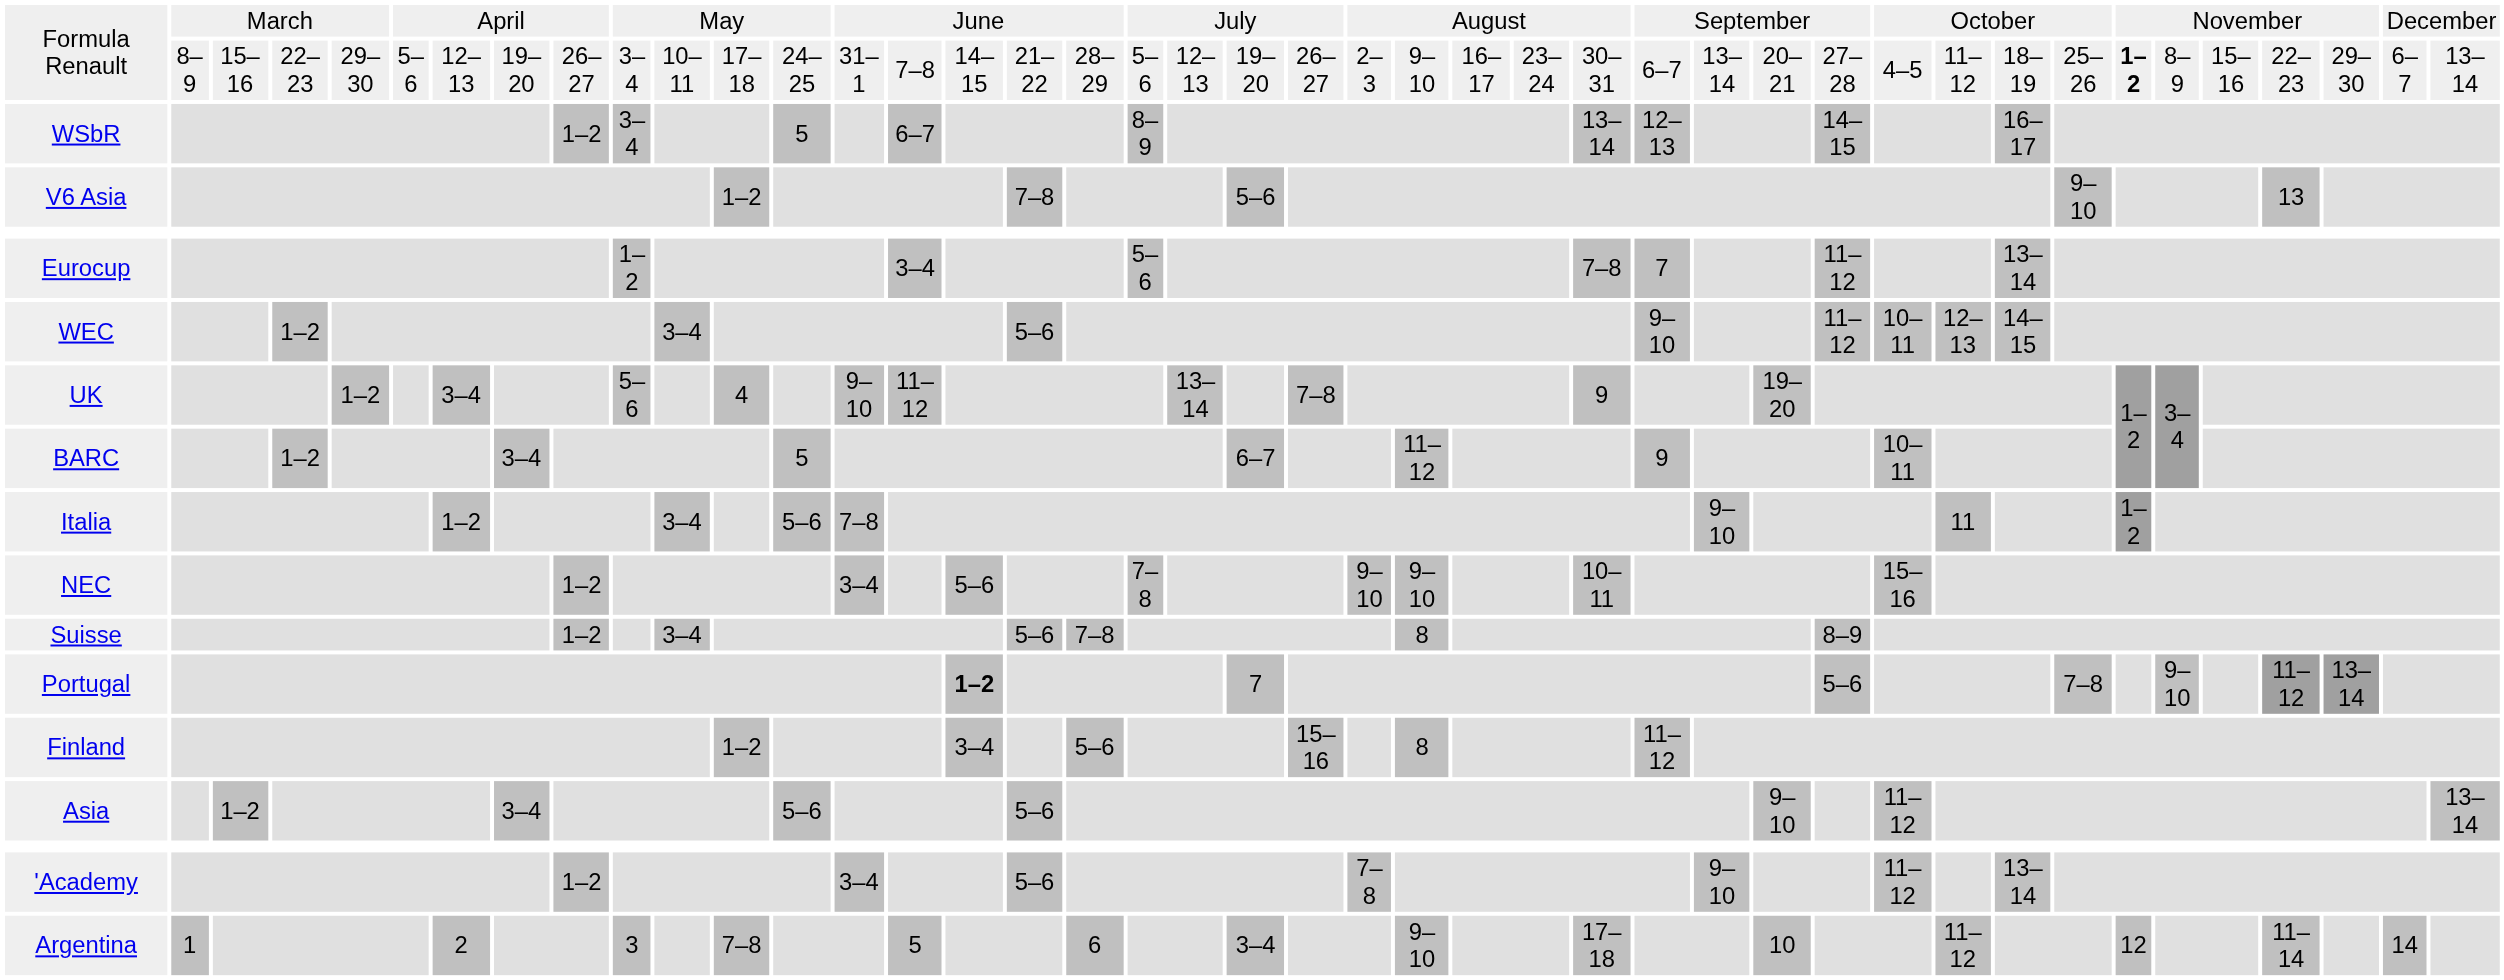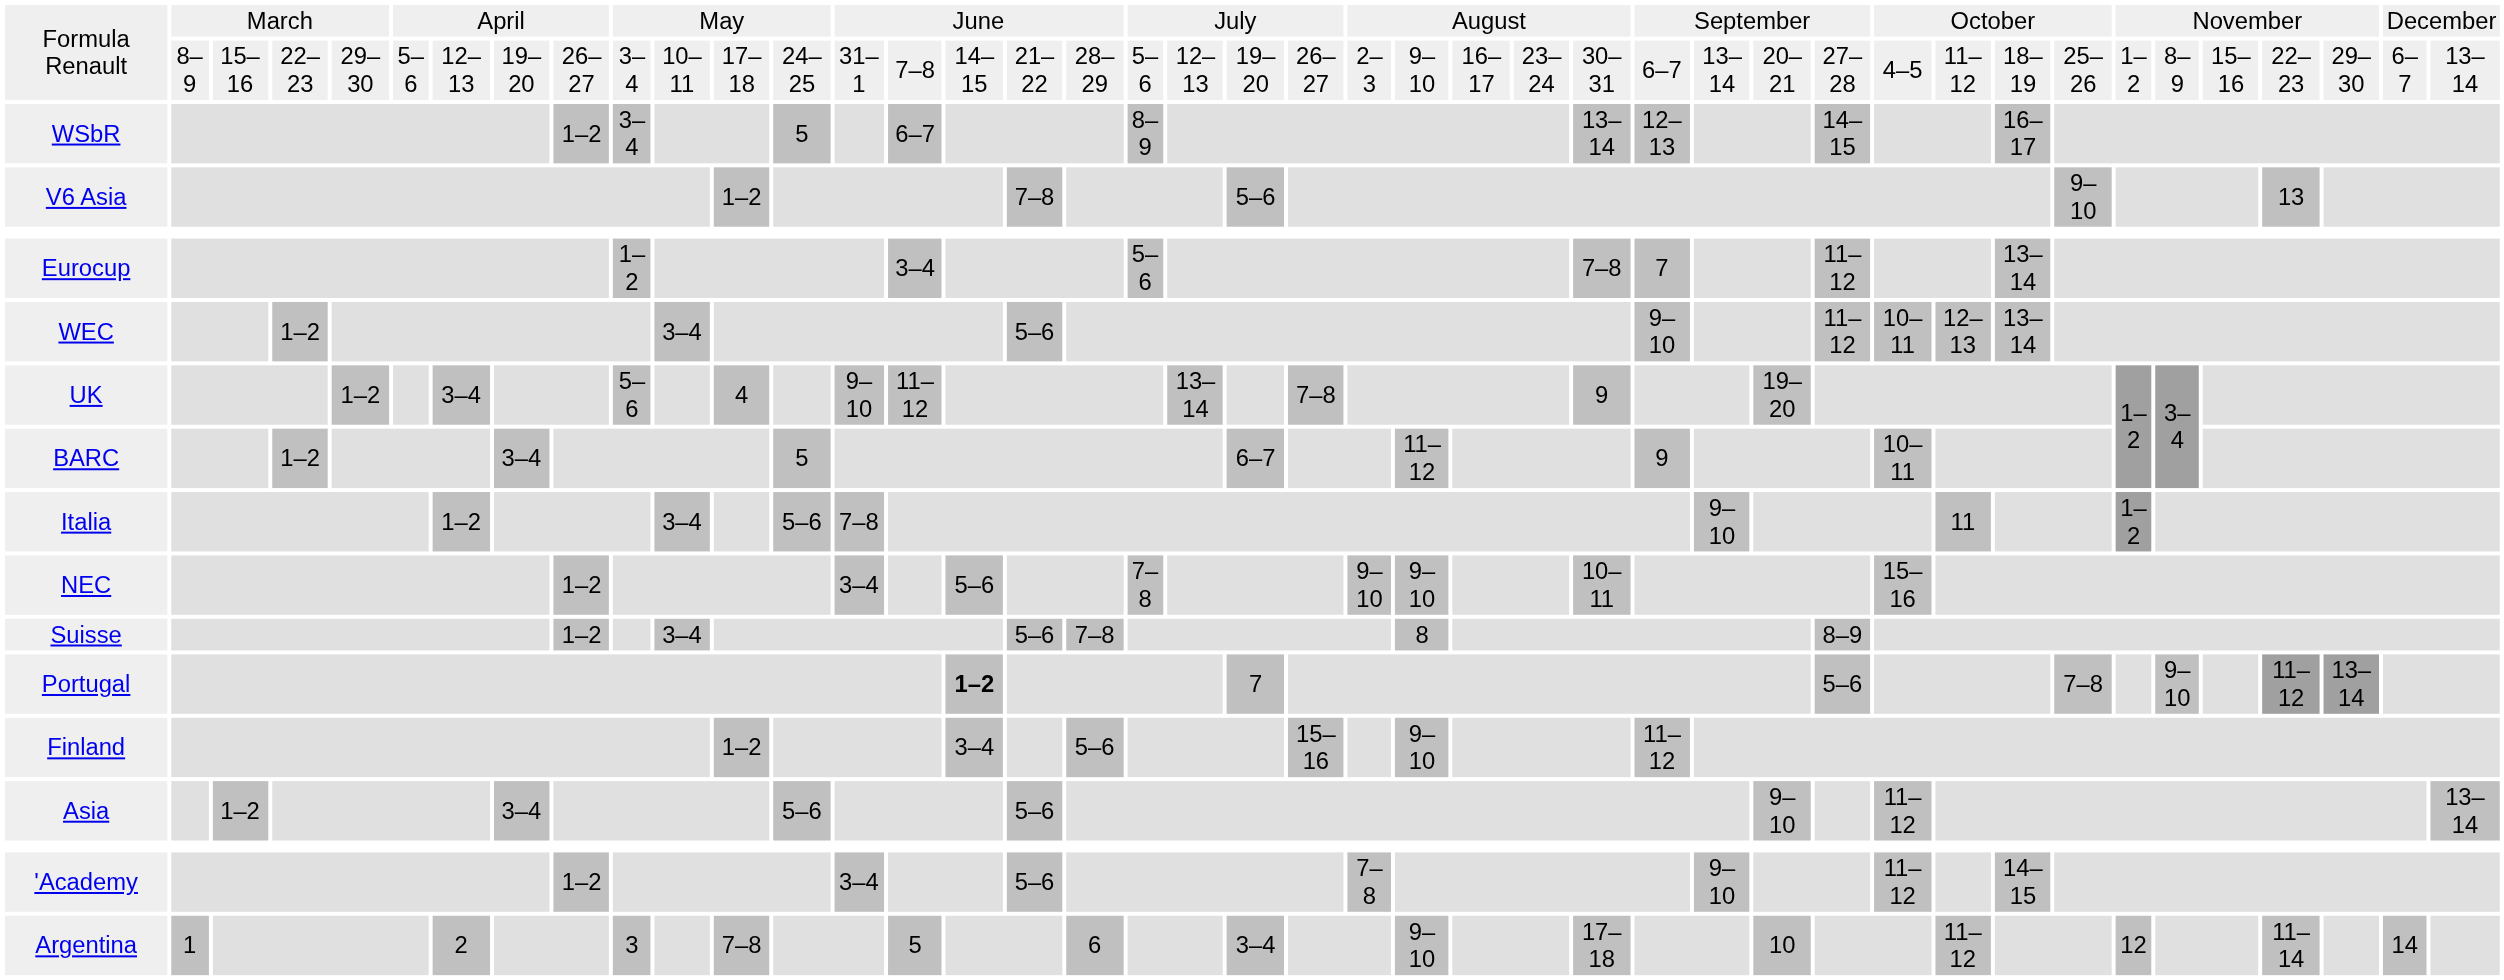Formula Renault / 8–9 | column 36: bold -> normal
WEC | column 34: 14–15 -> 13–14
Finland | column 24: 8 -> 9–10
'Academy | column 34: 13–14 -> 14–15
